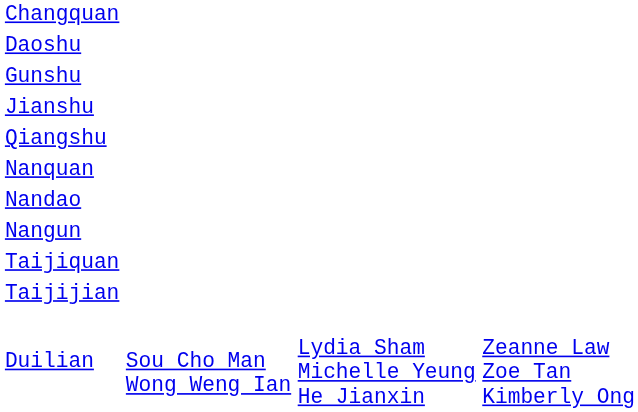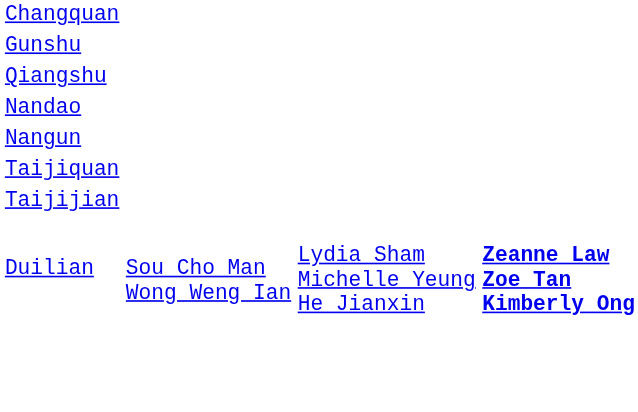- row: Daoshu
- row: Jianshu
- row: Nanquan
Duilian | column 4: normal -> bold
